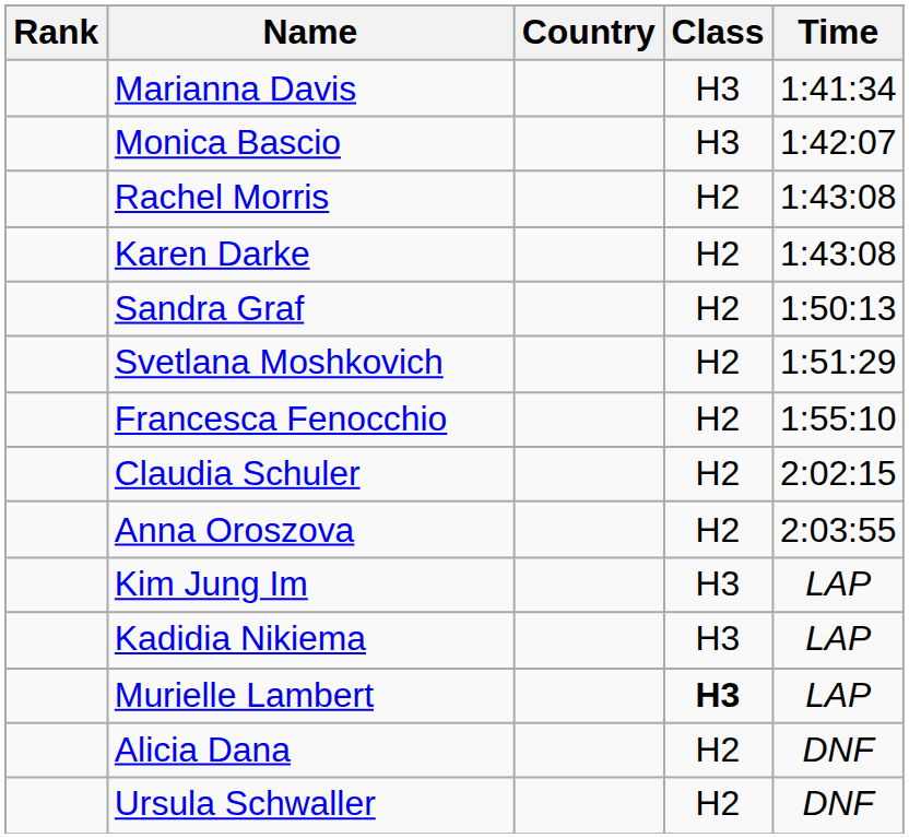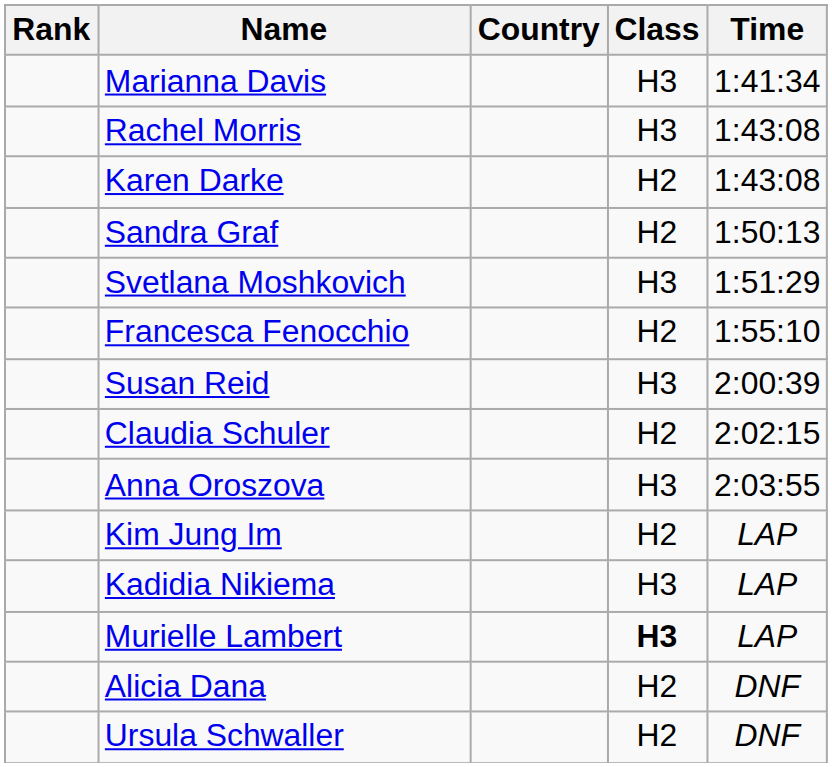- row: Monica Bascio | H3 | 1:42:07
Rachel Morris | Class: H2 -> H3
Svetlana Moshkovich | Class: H2 -> H3
+ row: Susan Reid | H3 | 2:00:39
Anna Oroszova | Class: H2 -> H3
Kim Jung Im | Class: H3 -> H2
